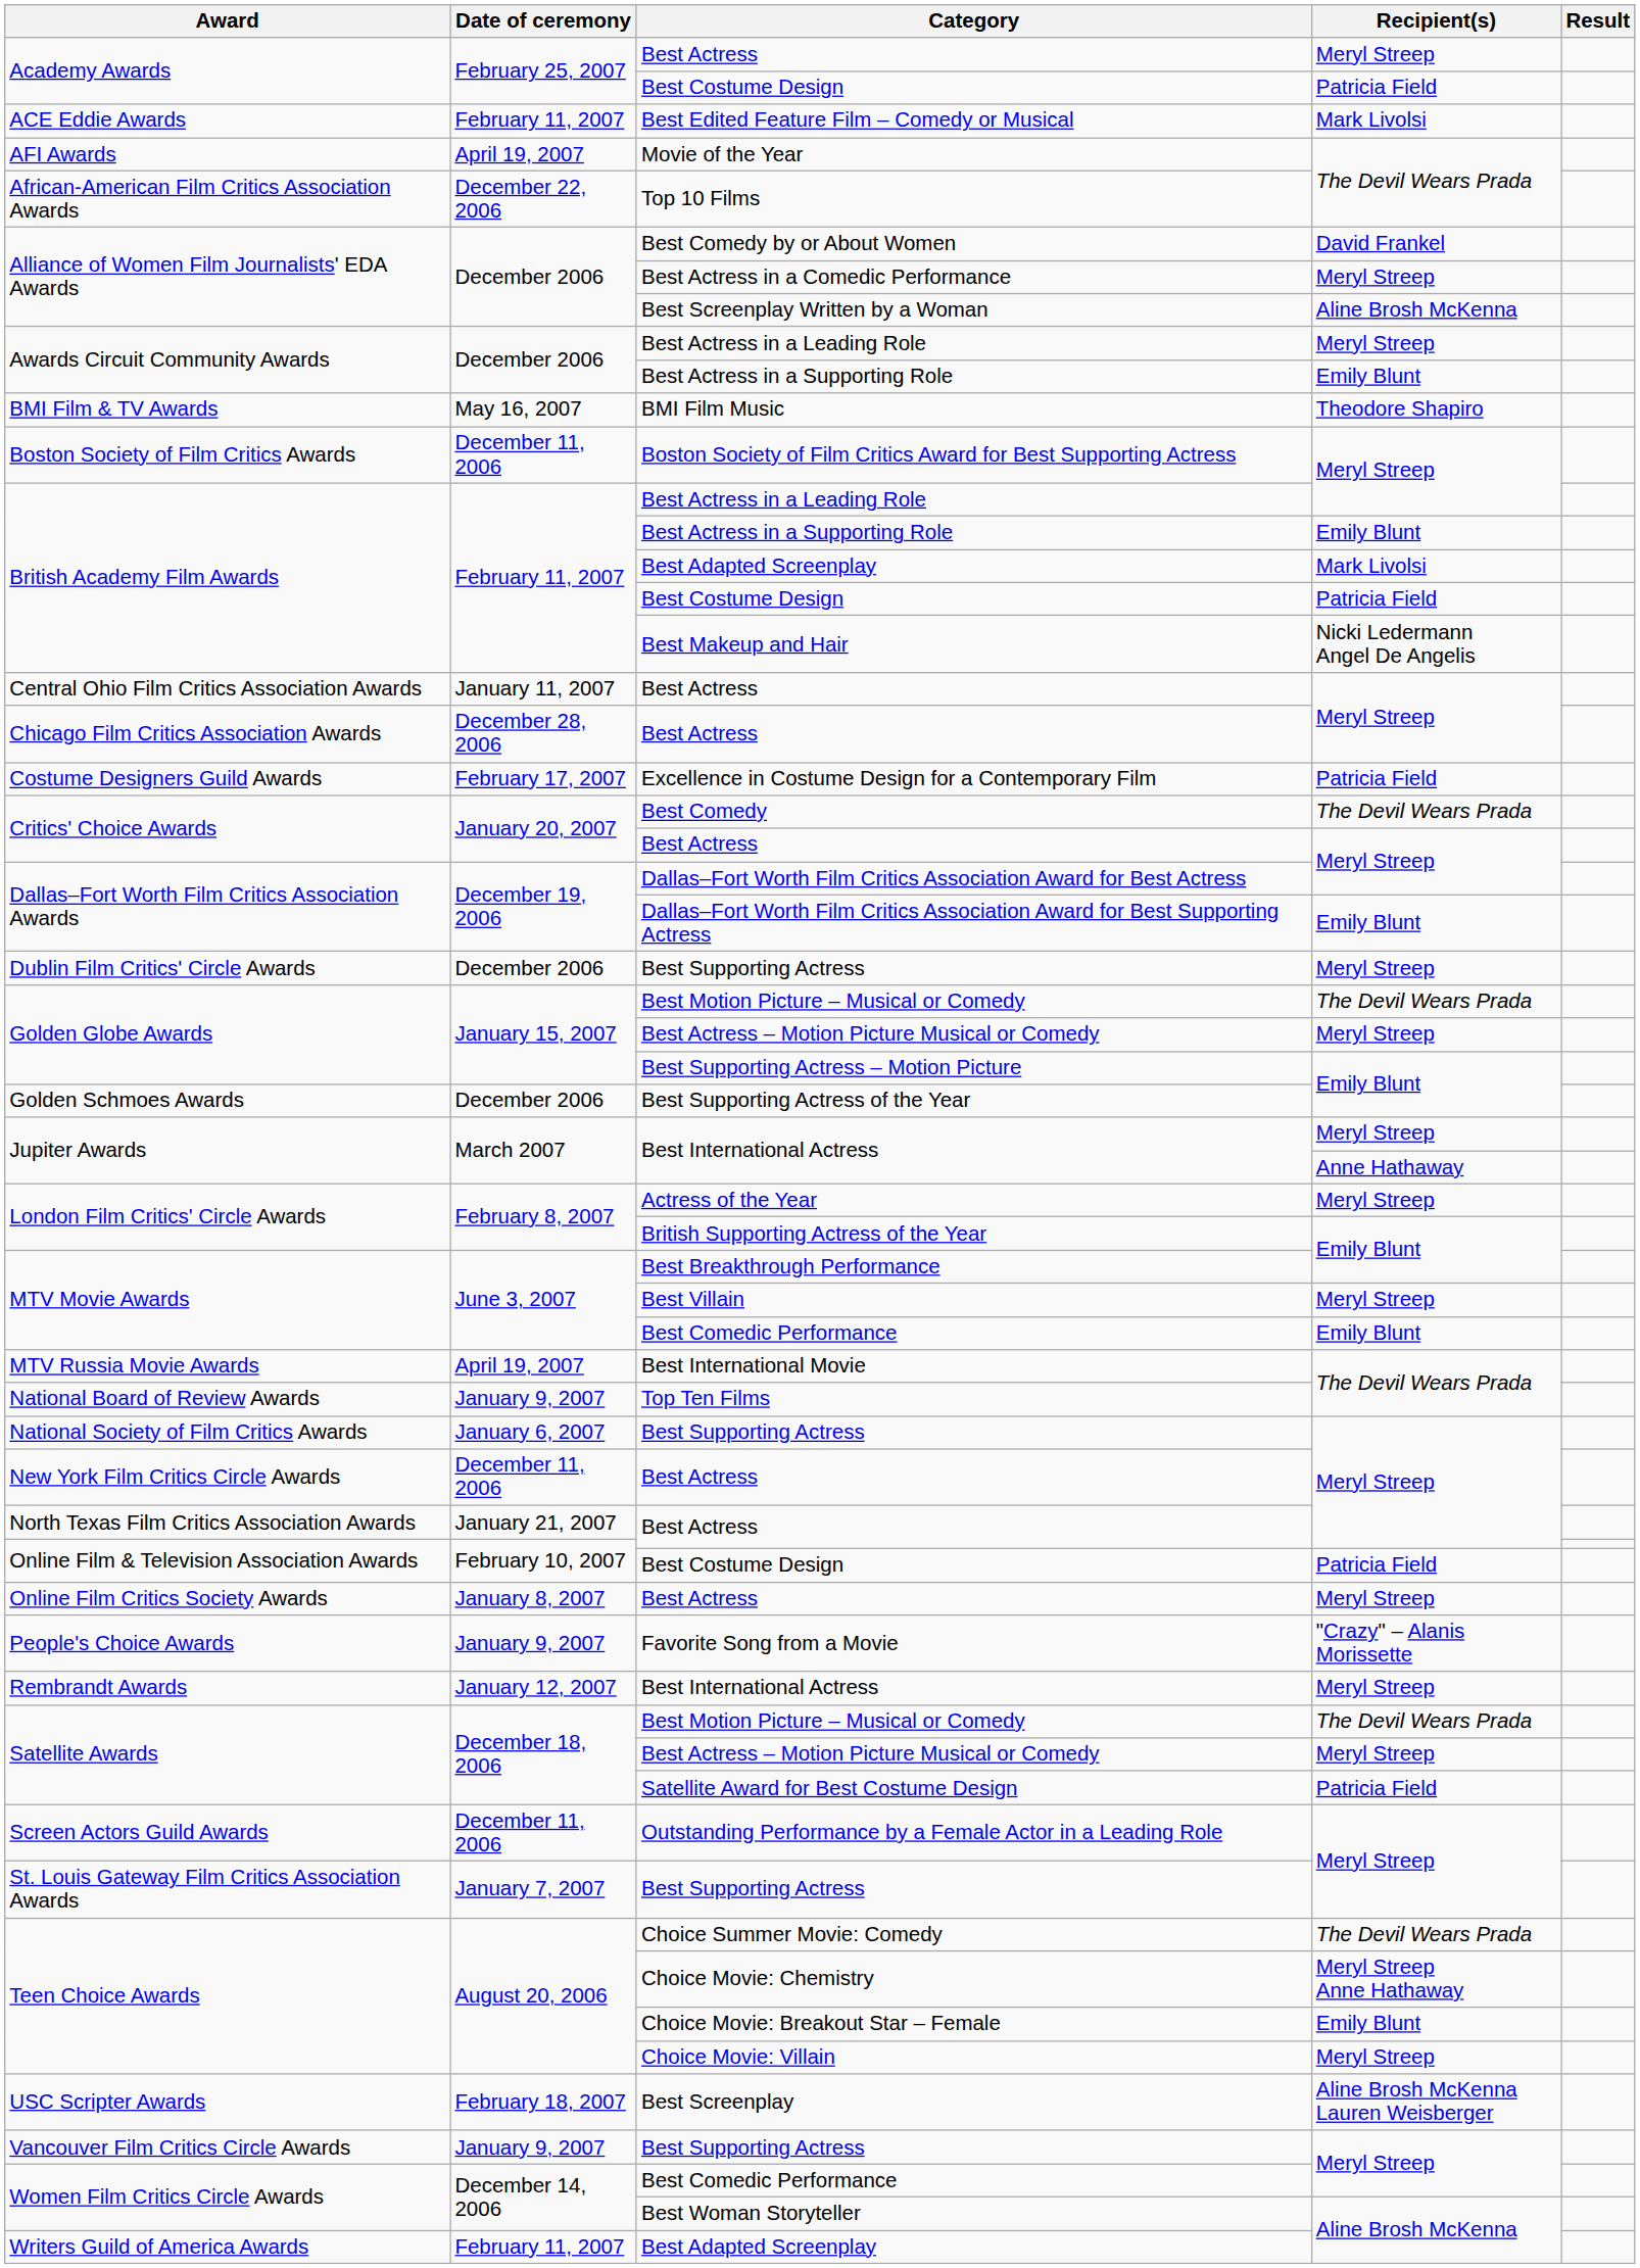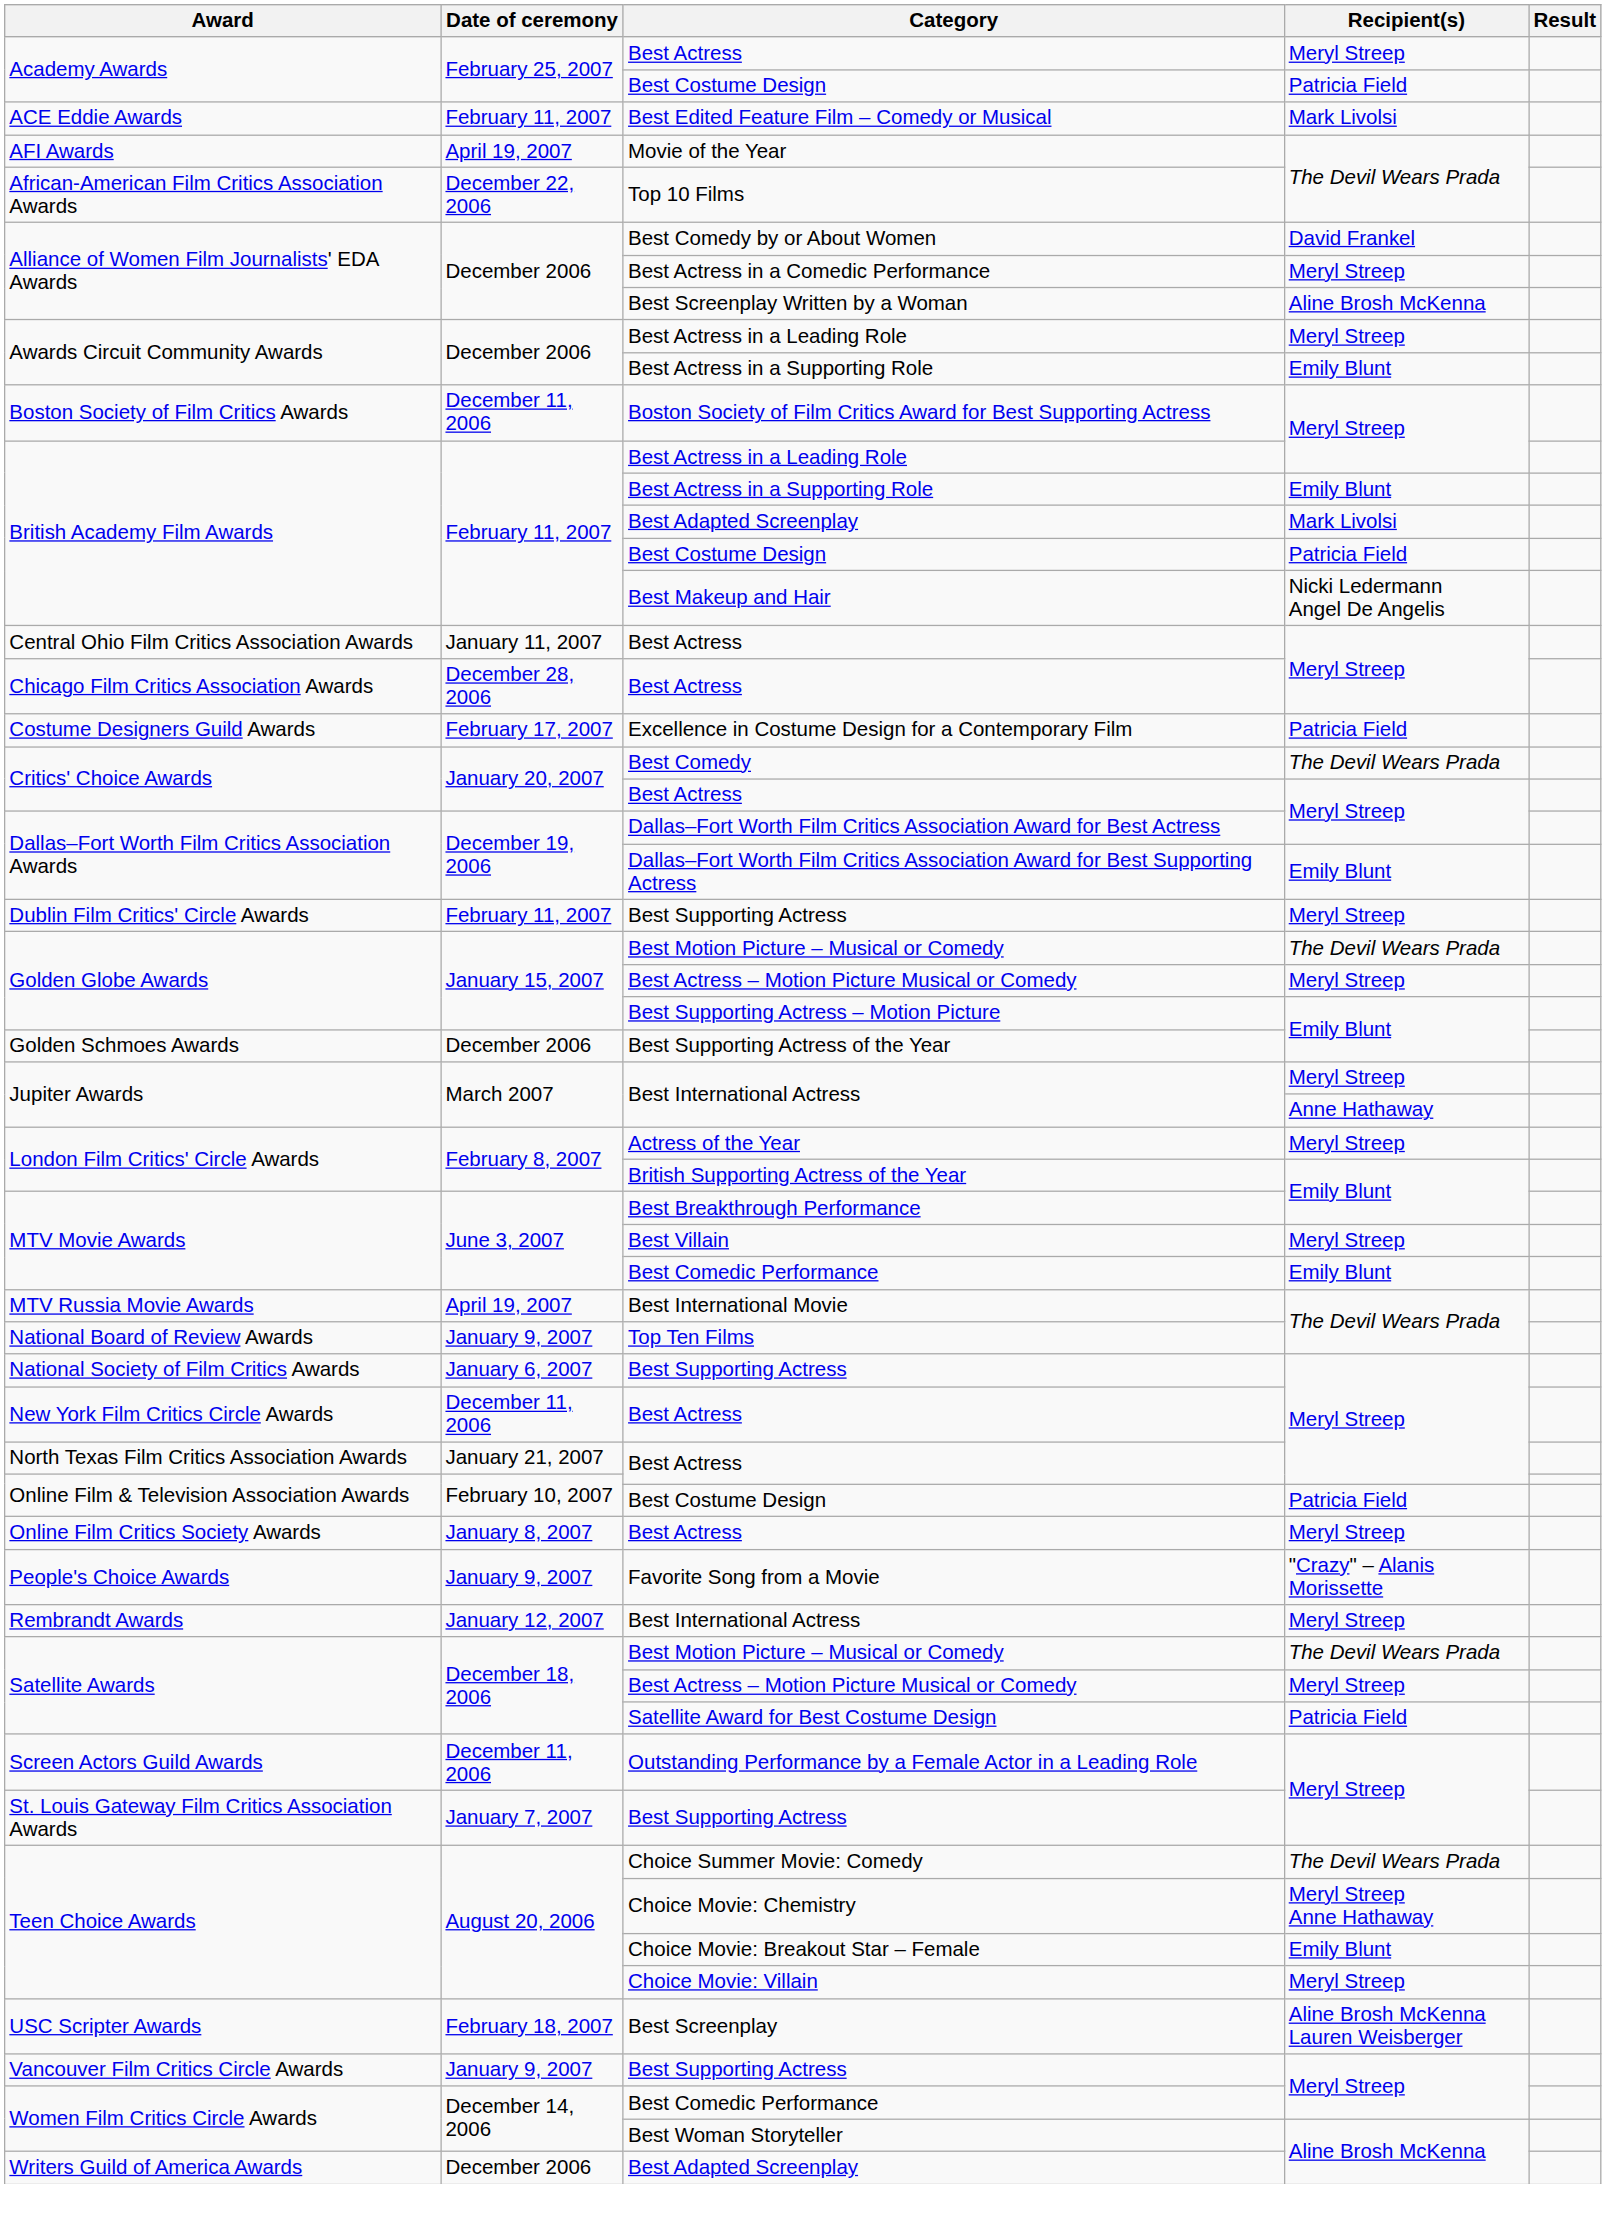- row: BMI Film & TV Awards | May 16, 2007 | BMI Film Music | Theodore Shapiro
Dublin Film Critics' Circle Awards / Best Supporting Actress | Date of ceremony: December 2006 -> February 11, 2007
Writers Guild of America Awards / Best Adapted Screenplay | Date of ceremony: February 11, 2007 -> December 2006
